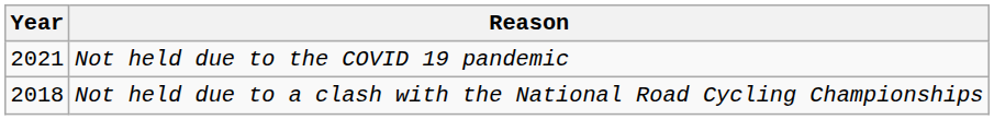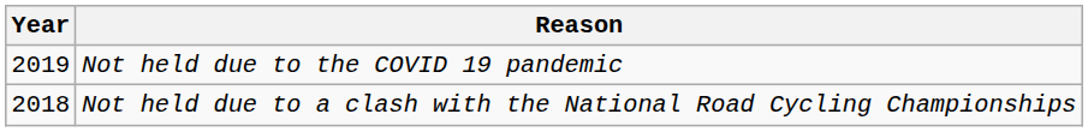Not held due to the COVID 19 pandemic | Year: 2021 -> 2019
